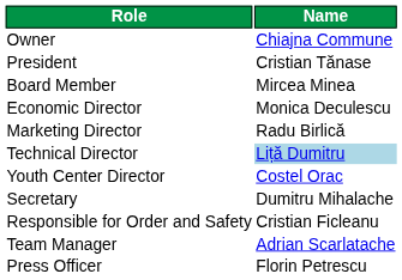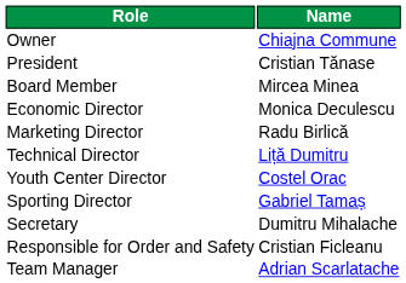Technical Director | Name: lightblue background -> no background
+ row: Sporting Director | Gabriel Tamaș
- row: Press Officer | Florin Petrescu
